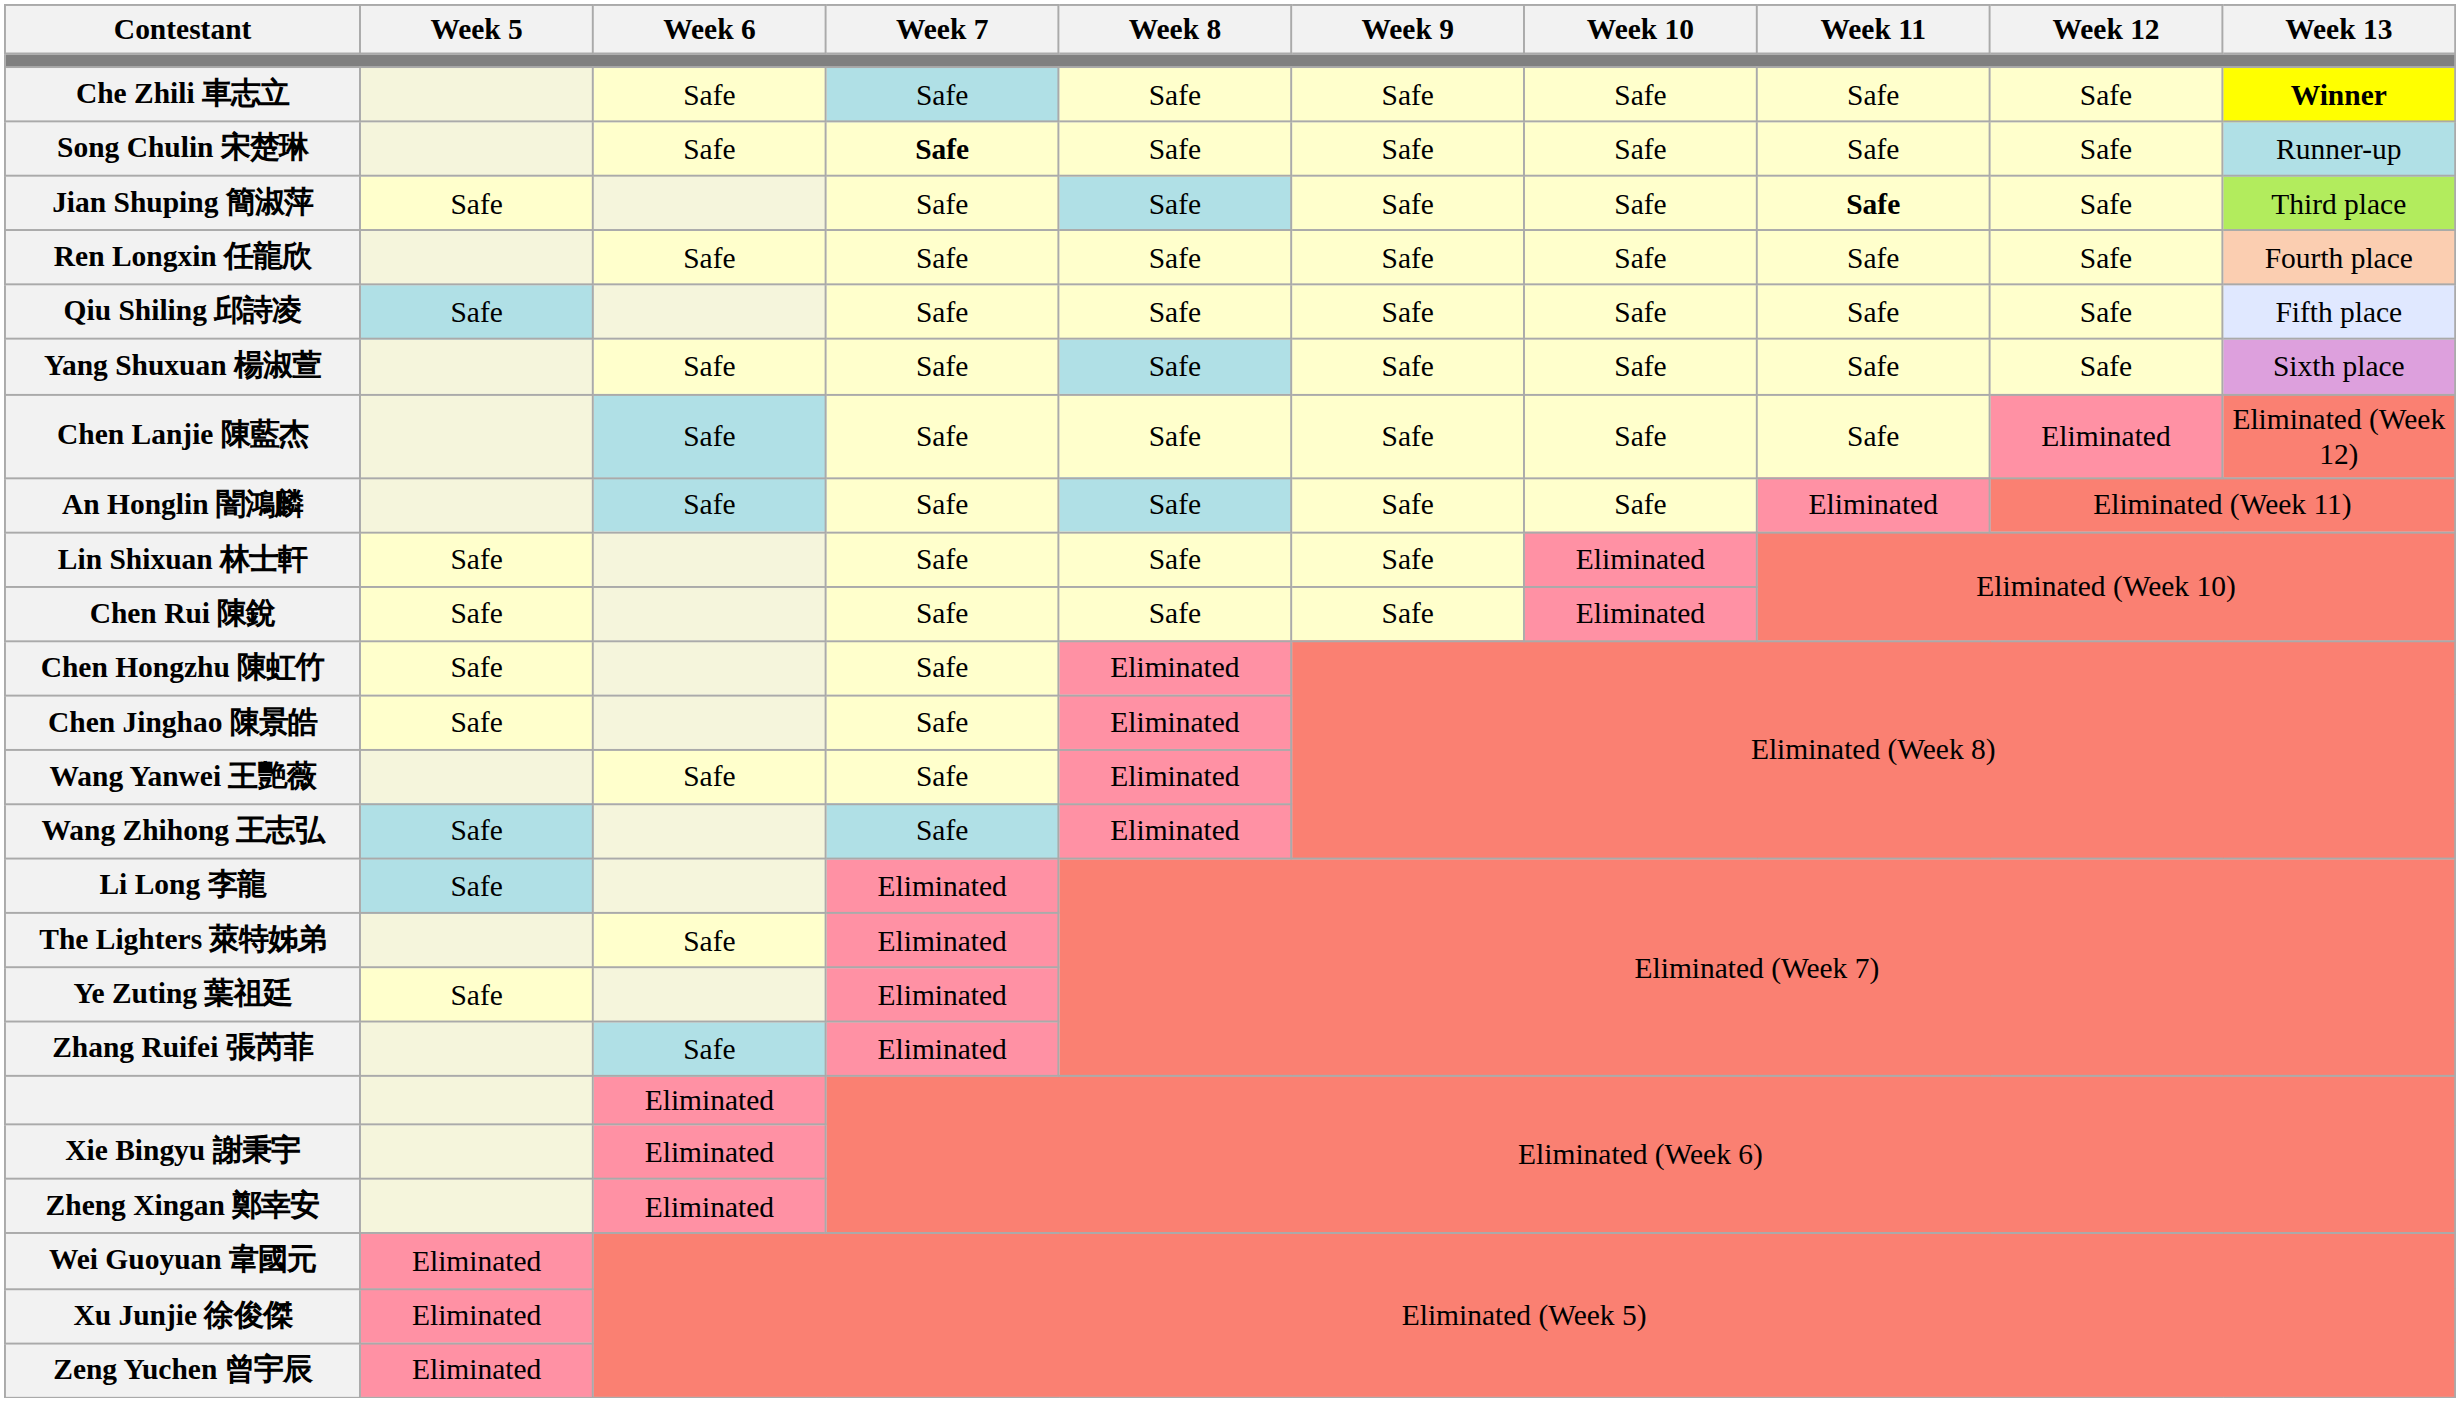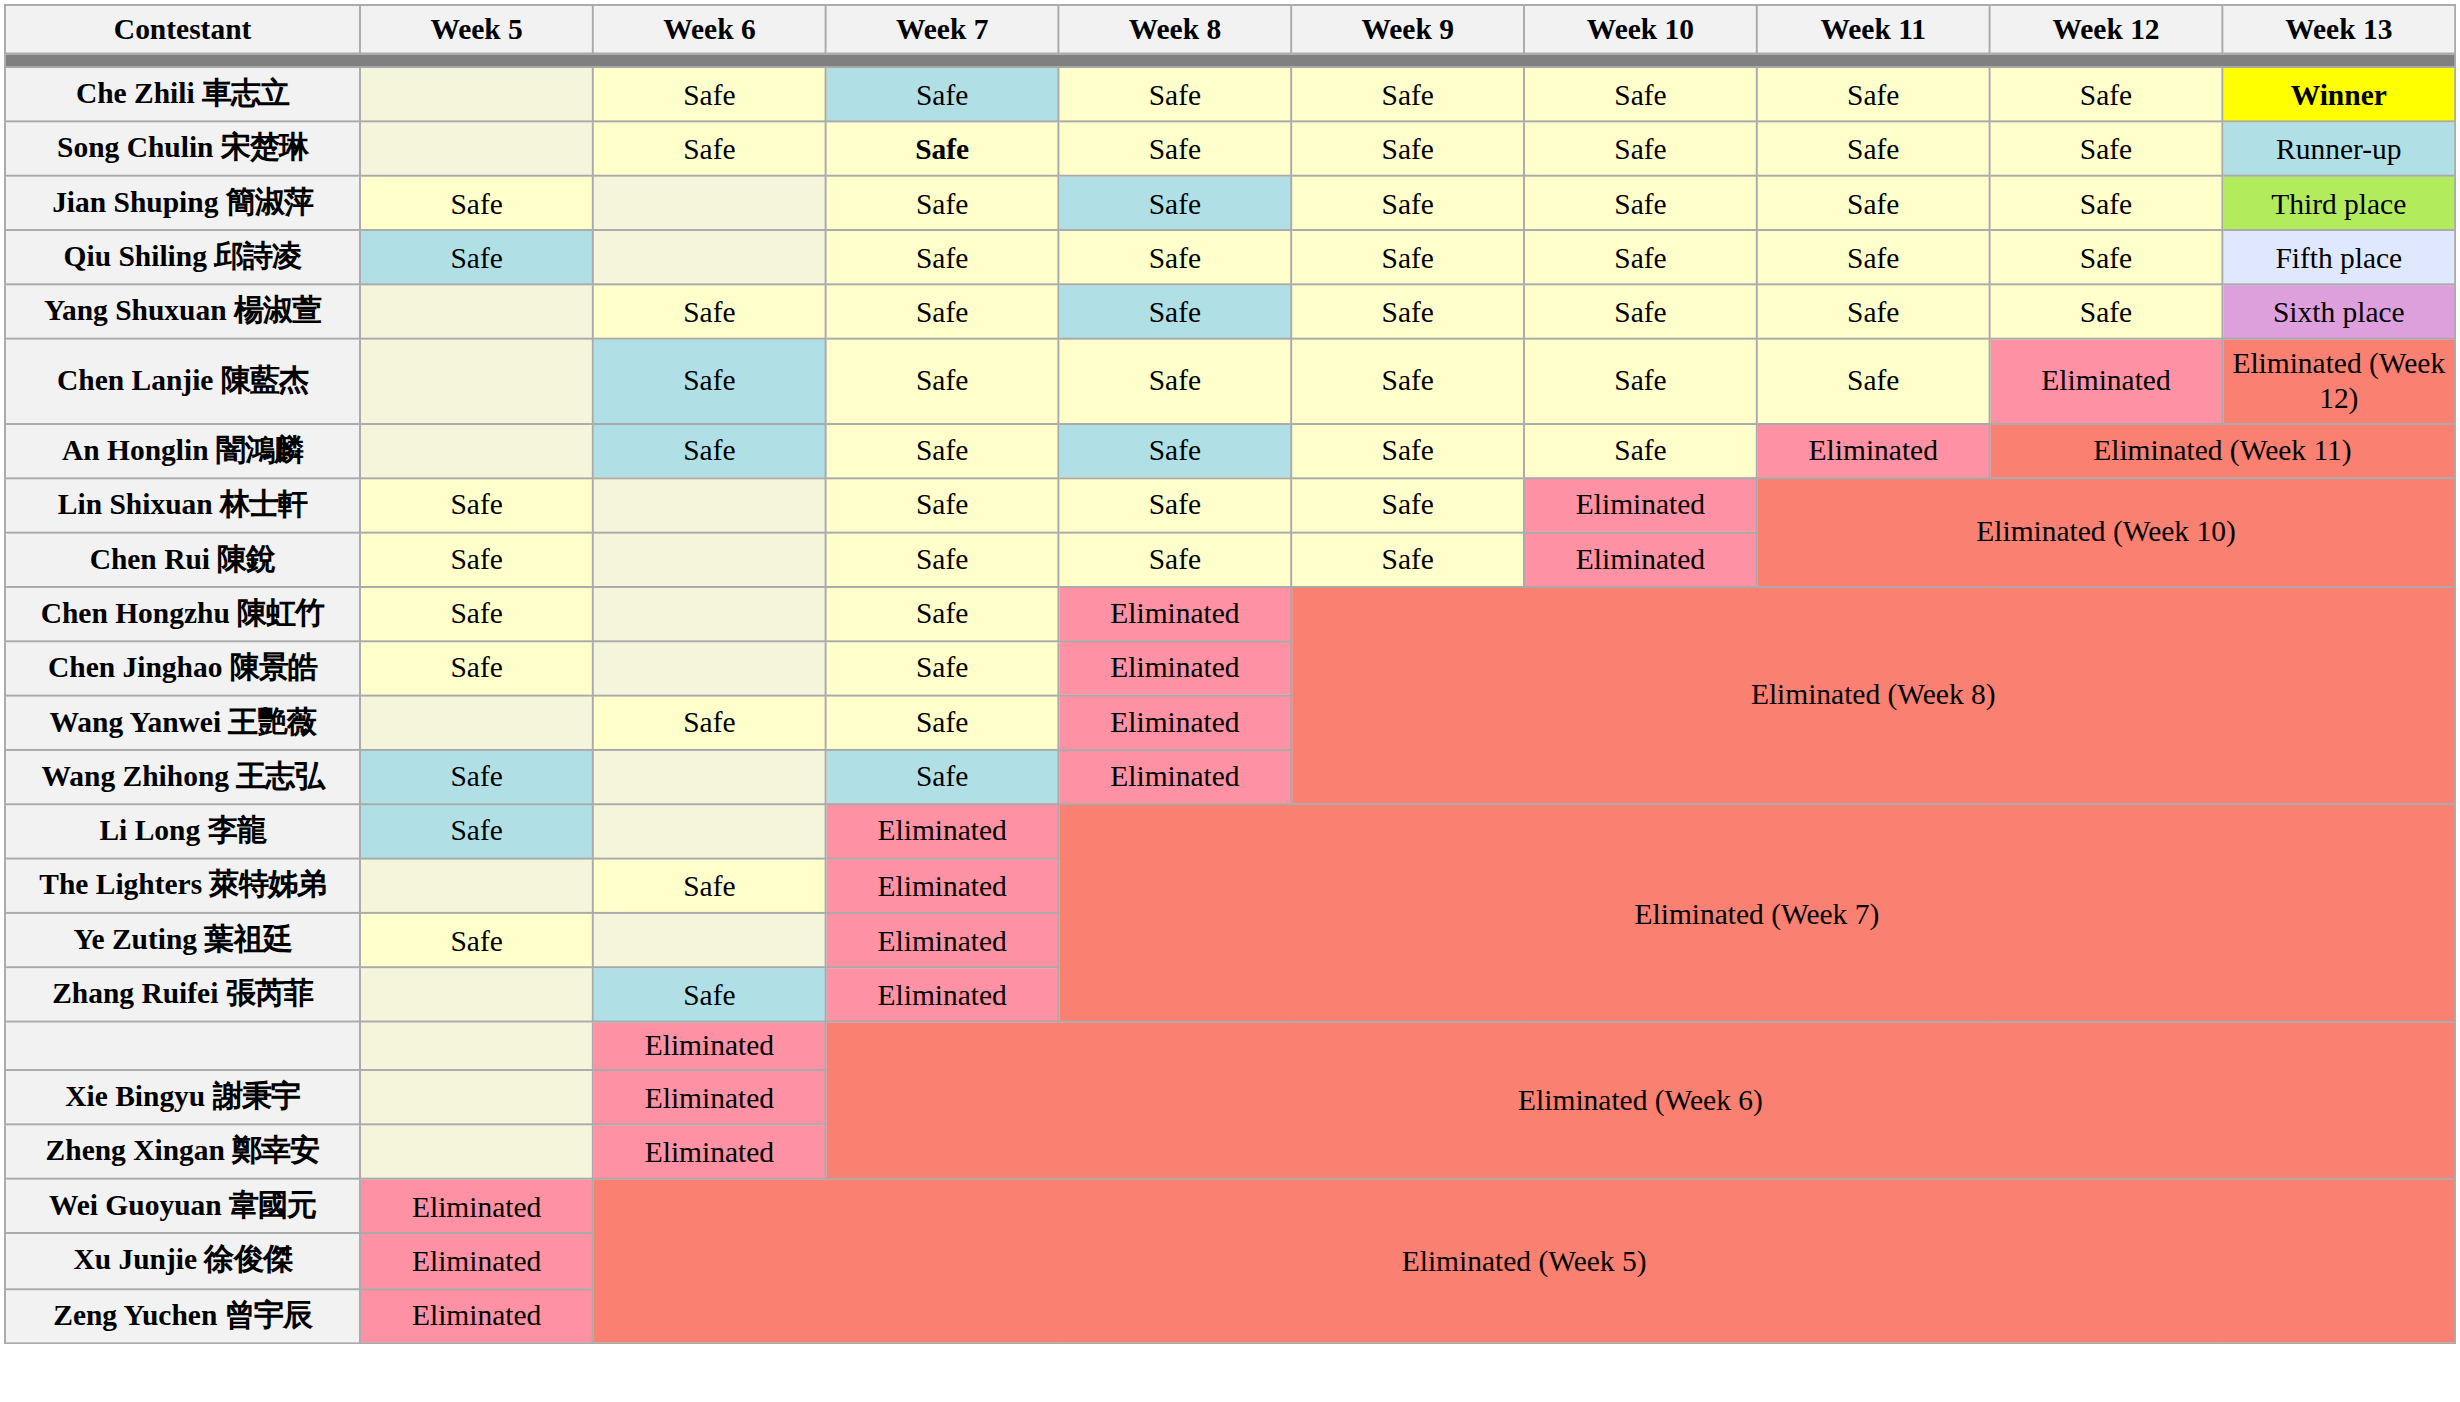Jian Shuping 簡淑萍 | Week 11: bold -> normal
- row: Ren Longxin 任龍欣 | Safe | Safe | Safe | Safe | Safe | Safe | Safe | Fourth place
